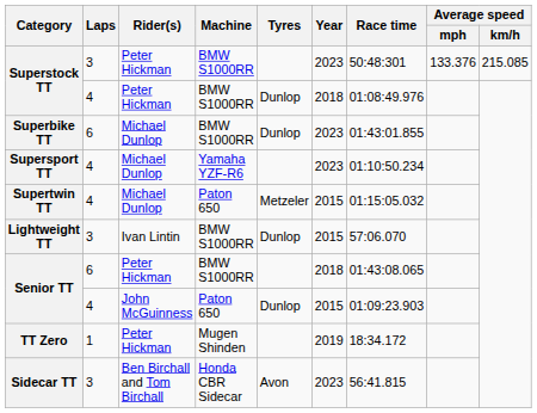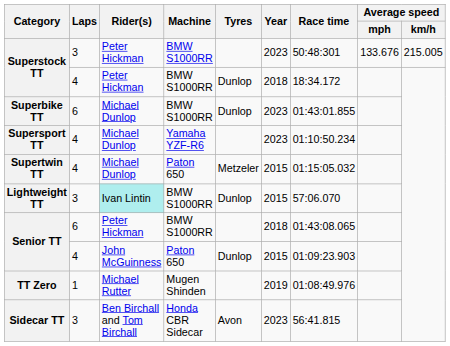Superstock TT / 3 | Average speed / mph: 133.376 -> 133.676
Superstock TT / 3 | Average speed / km/h: 215.085 -> 215.005
Superstock TT / 4 | Race time: 01:08:49.976 -> 18:34.172
Lightweight TT | Rider(s): no background -> paleturquoise background
TT Zero | Rider(s): Peter Hickman -> Michael Rutter
TT Zero | Race time: 18:34.172 -> 01:08:49.976
